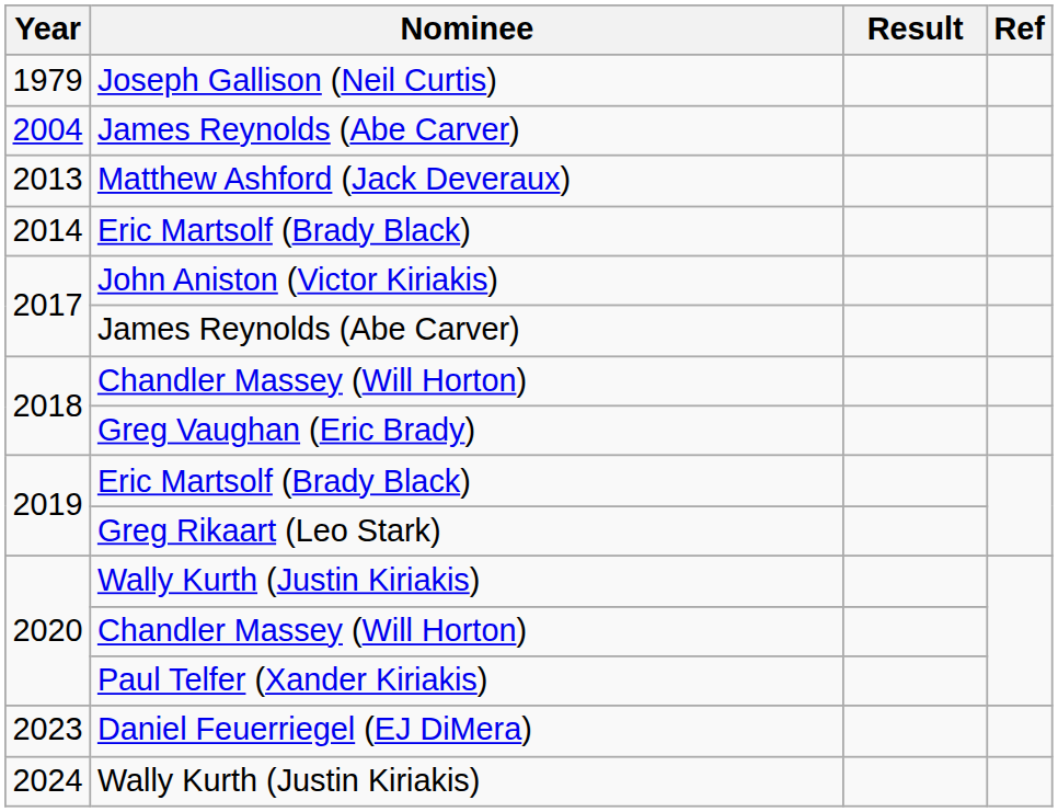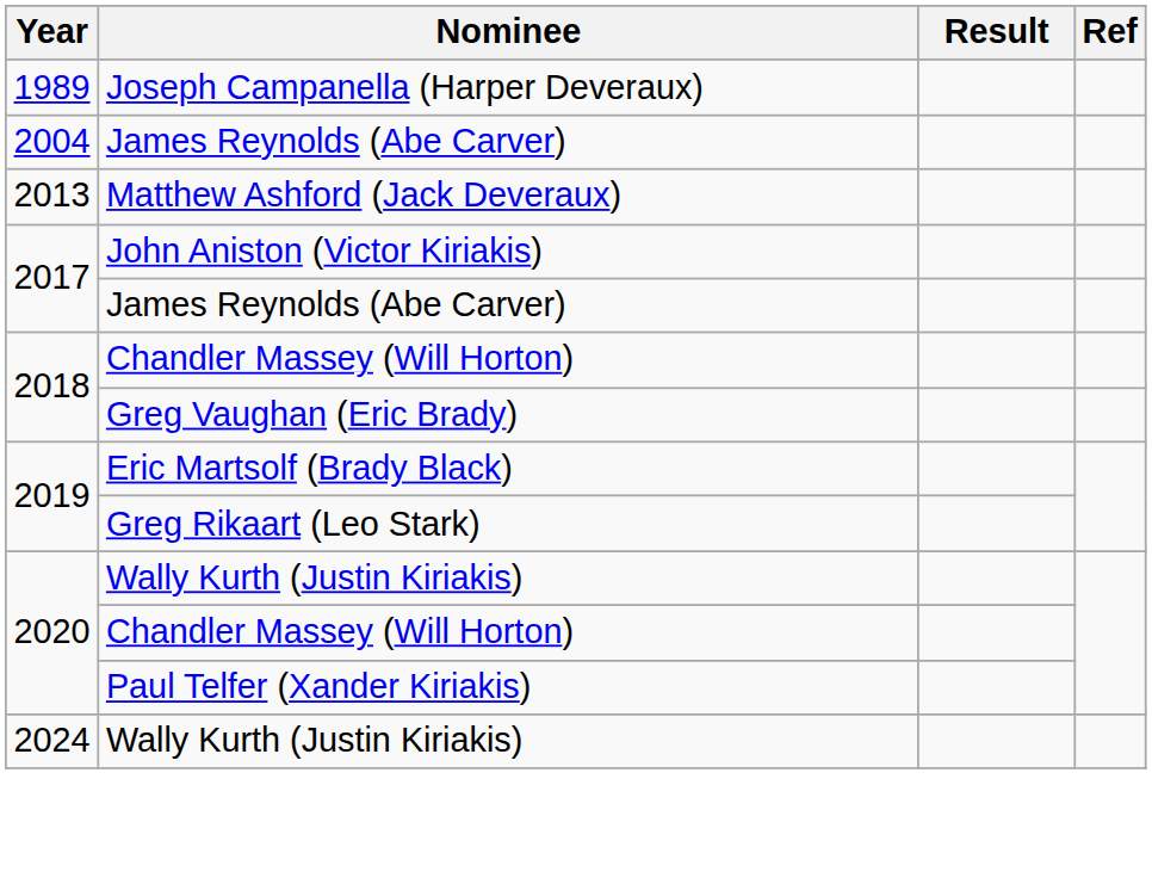- row: 1979 | Joseph Gallison (Neil Curtis)
+ row: 1989 | Joseph Campanella (Harper Deveraux)
- row: 2014 | Eric Martsolf (Brady Black)
- row: 2023 | Daniel Feuerriegel (EJ DiMera)
